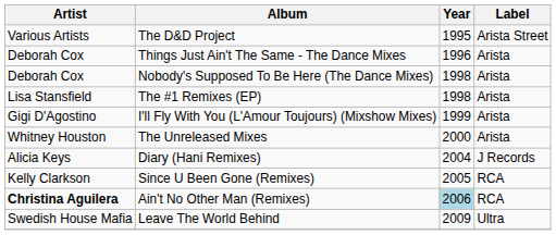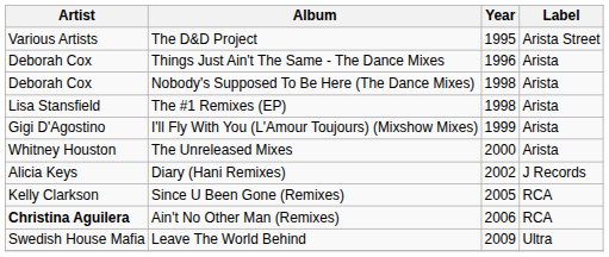Diary (Hani Remixes) | Year: 2004 -> 2002
Ain't No Other Man (Remixes) | Year: lightblue background -> no background
